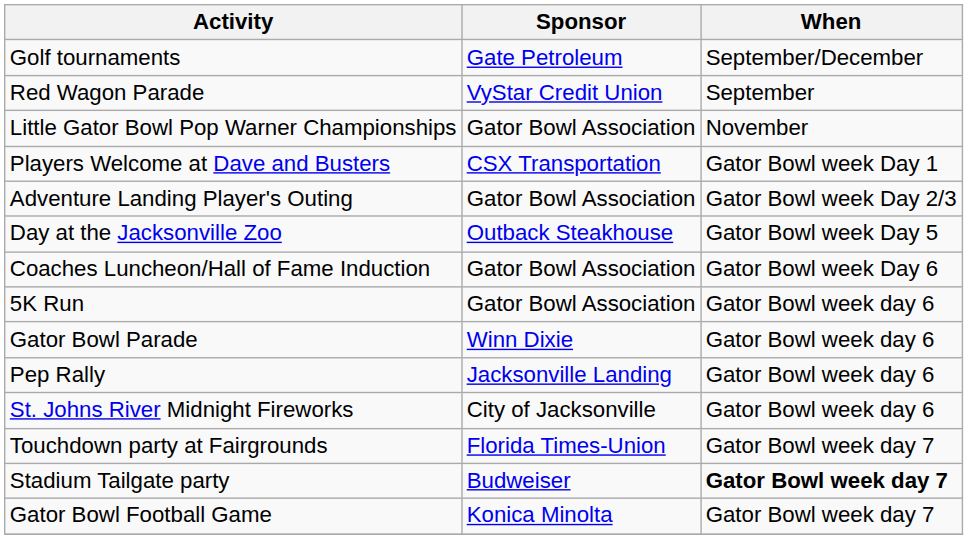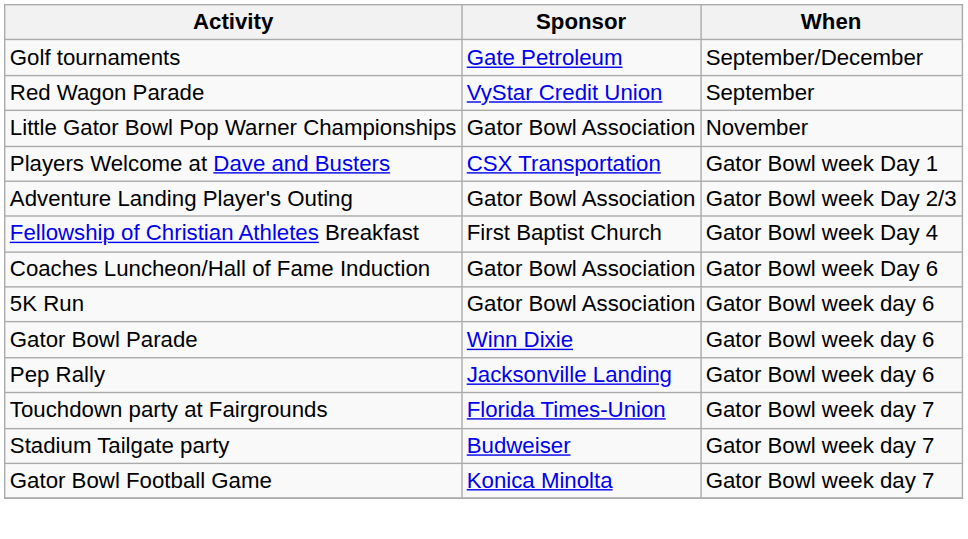+ row: Fellowship of Christian Athletes Breakfast | First Baptist Church | Gator Bowl week Day 4
- row: Day at the Jacksonville Zoo | Outback Steakhouse | Gator Bowl week Day 5
- row: St. Johns River Midnight Fireworks | City of Jacksonville | Gator Bowl week day 6
Stadium Tailgate party | When: bold -> normal
